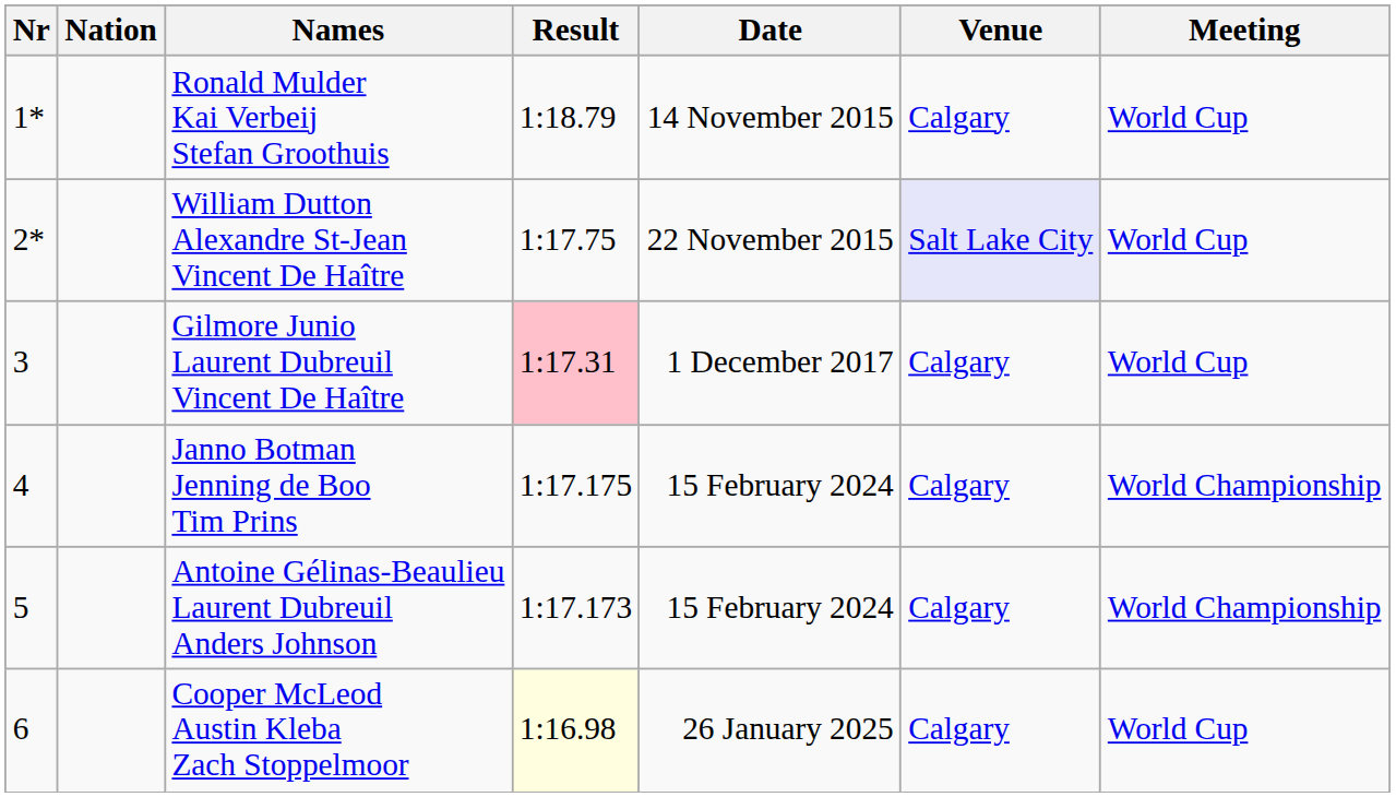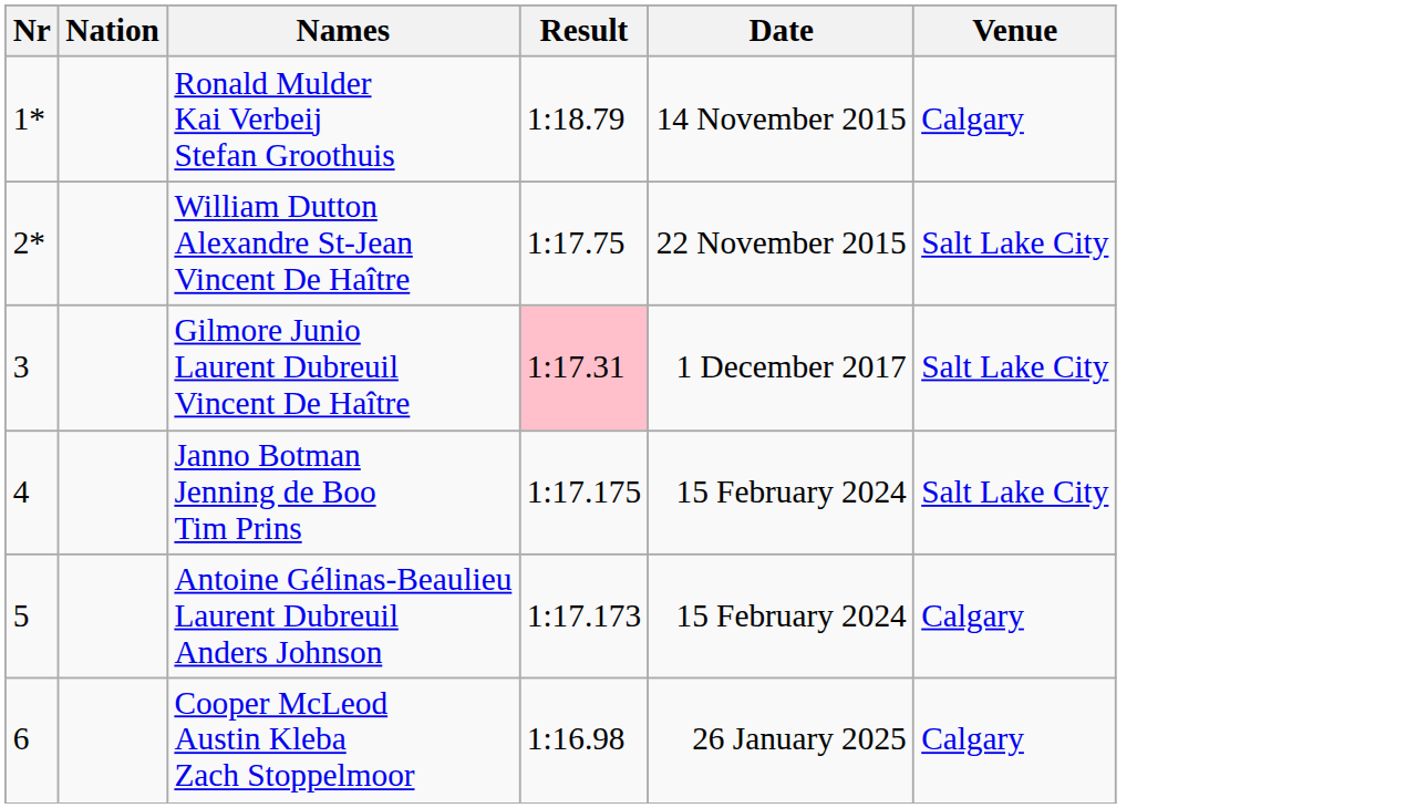- column: Meeting | World Cup | World Cup | World Cup | World Championship | World Championship | World Cup
William Dutton Alexandre St-Jean Vincent De Haître | Venue: lavender background -> no background
Gilmore Junio Laurent Dubreuil Vincent De Haître | Venue: Calgary -> Salt Lake City
Janno Botman Jenning de Boo Tim Prins | Venue: Calgary -> Salt Lake City
Cooper McLeod Austin Kleba Zach Stoppelmoor | Result: lightyellow background -> no background
